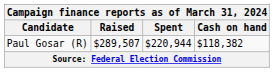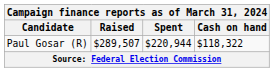Paul Gosar (R) | Cash on hand: $118,382 -> $118,322
